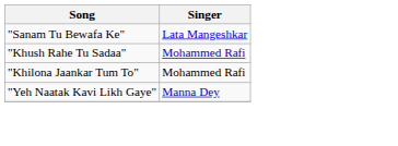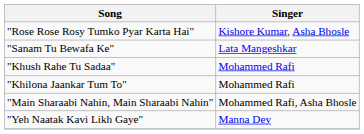+ row: "Rose Rose Rosy Tumko Pyar Karta Hai" | Kishore Kumar, Asha Bhosle
+ row: "Main Sharaabi Nahin, Main Sharaabi Nahin" | Mohammed Rafi, Asha Bhosle
